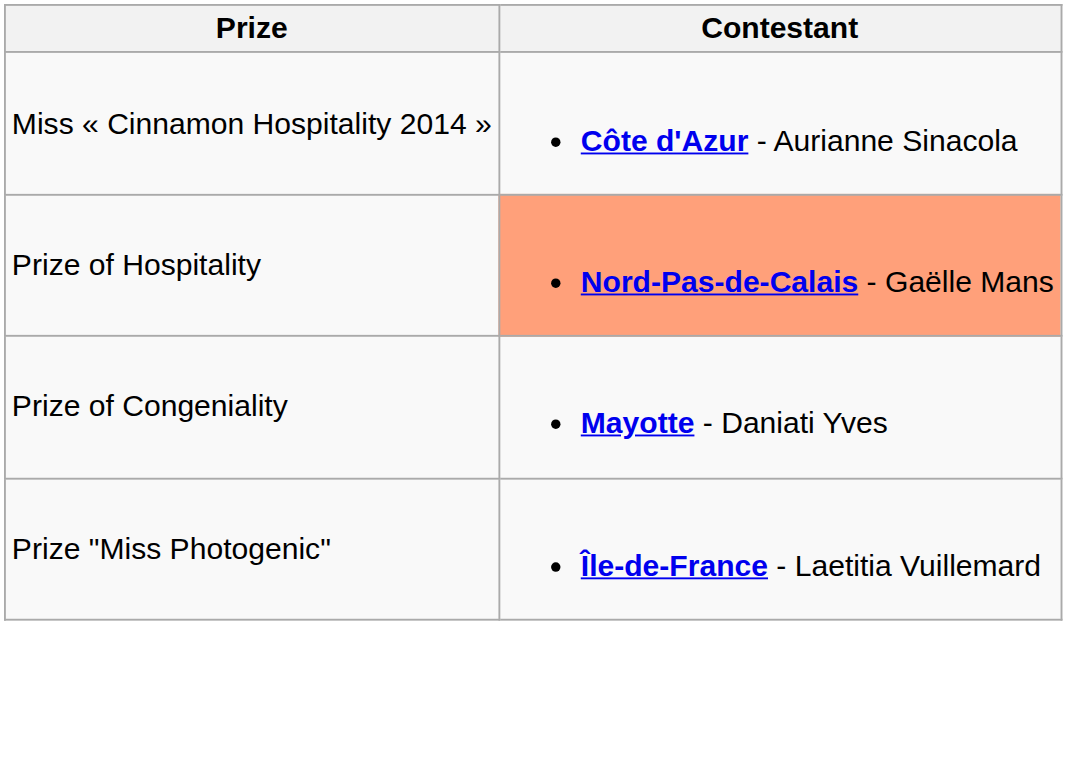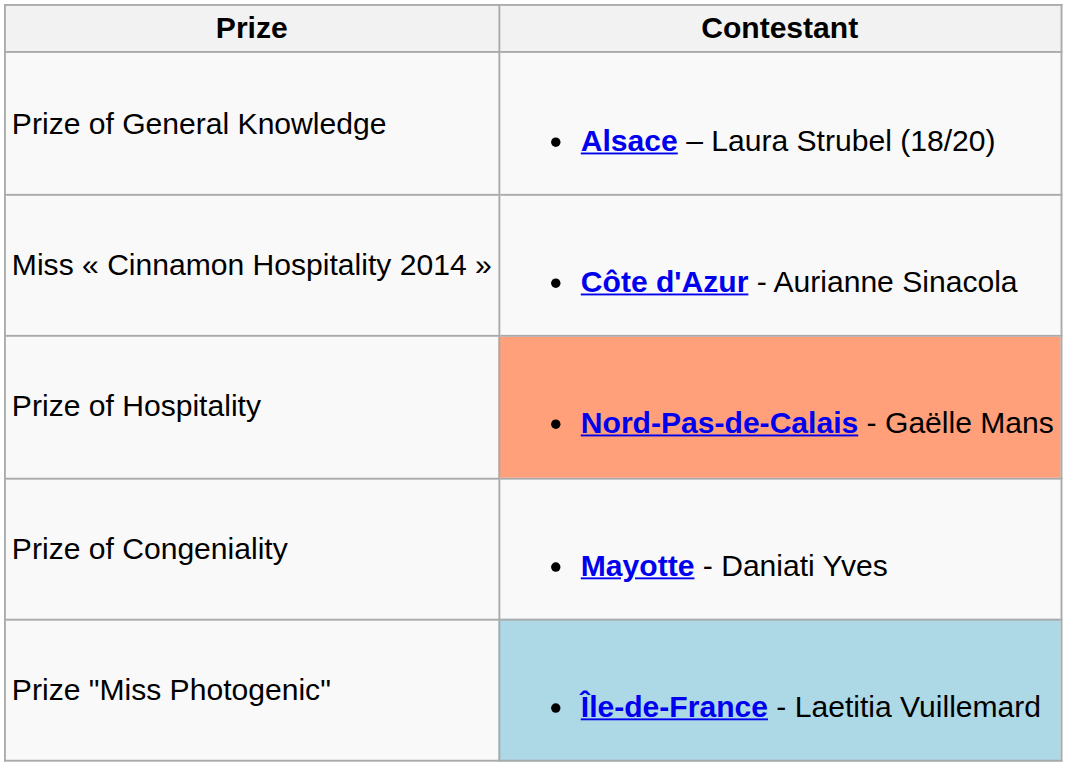+ row: Prize of General Knowledge | Alsace – Laura Strubel (18/20)
Prize "Miss Photogenic" | Contestant: no background -> lightblue background
